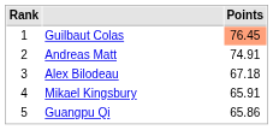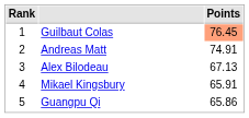Alex Bilodeau | Points: 67.18 -> 67.13
